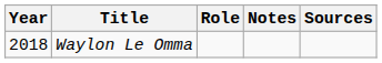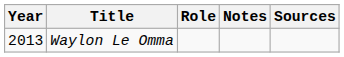Waylon Le Omma | Year: 2018 -> 2013
